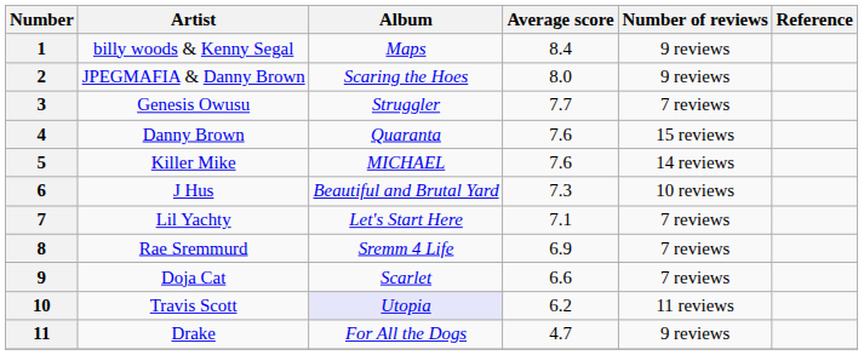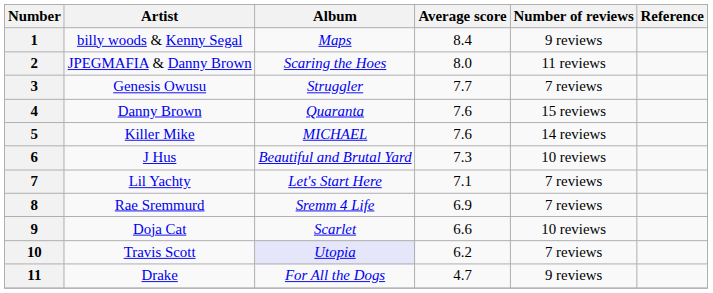2 | Number of reviews: 9 reviews -> 11 reviews
9 | Number of reviews: 7 reviews -> 10 reviews
10 | Number of reviews: 11 reviews -> 7 reviews
